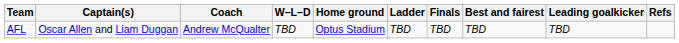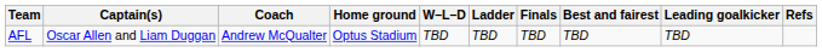columns swapped: Home ground <-> W–L–D
